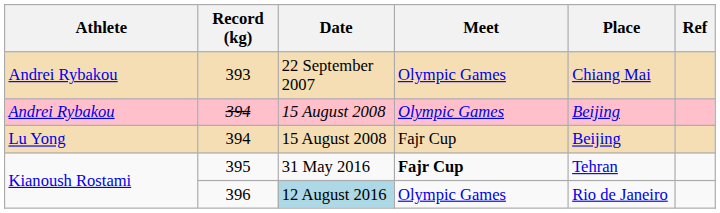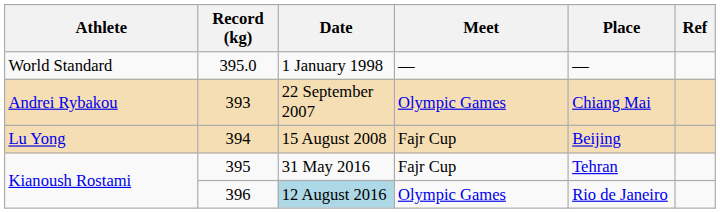+ row: World Standard | 395.0 | 1 January 1998 | — | —
- row: Andrei Rybakou | 394 | 15 August 2008 | Olympic Games | Beijing
395 | Meet: bold -> normal
